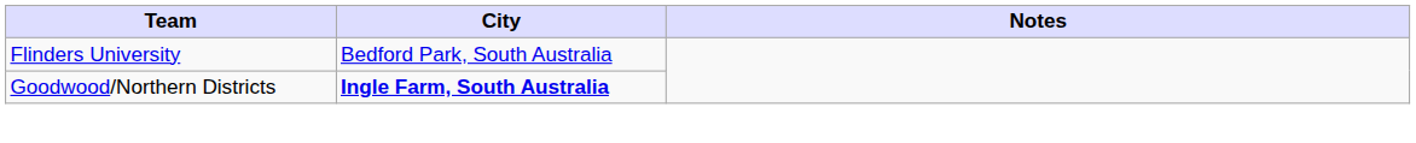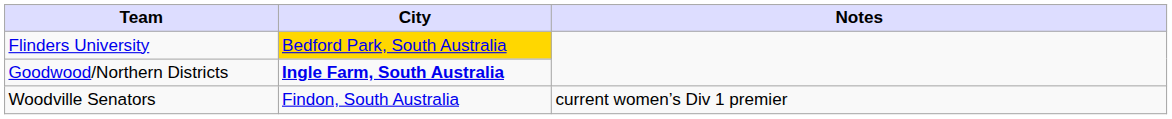Flinders University | City: no background -> gold background
+ row: Woodville Senators | Findon, South Australia | current women’s Div 1 premier
